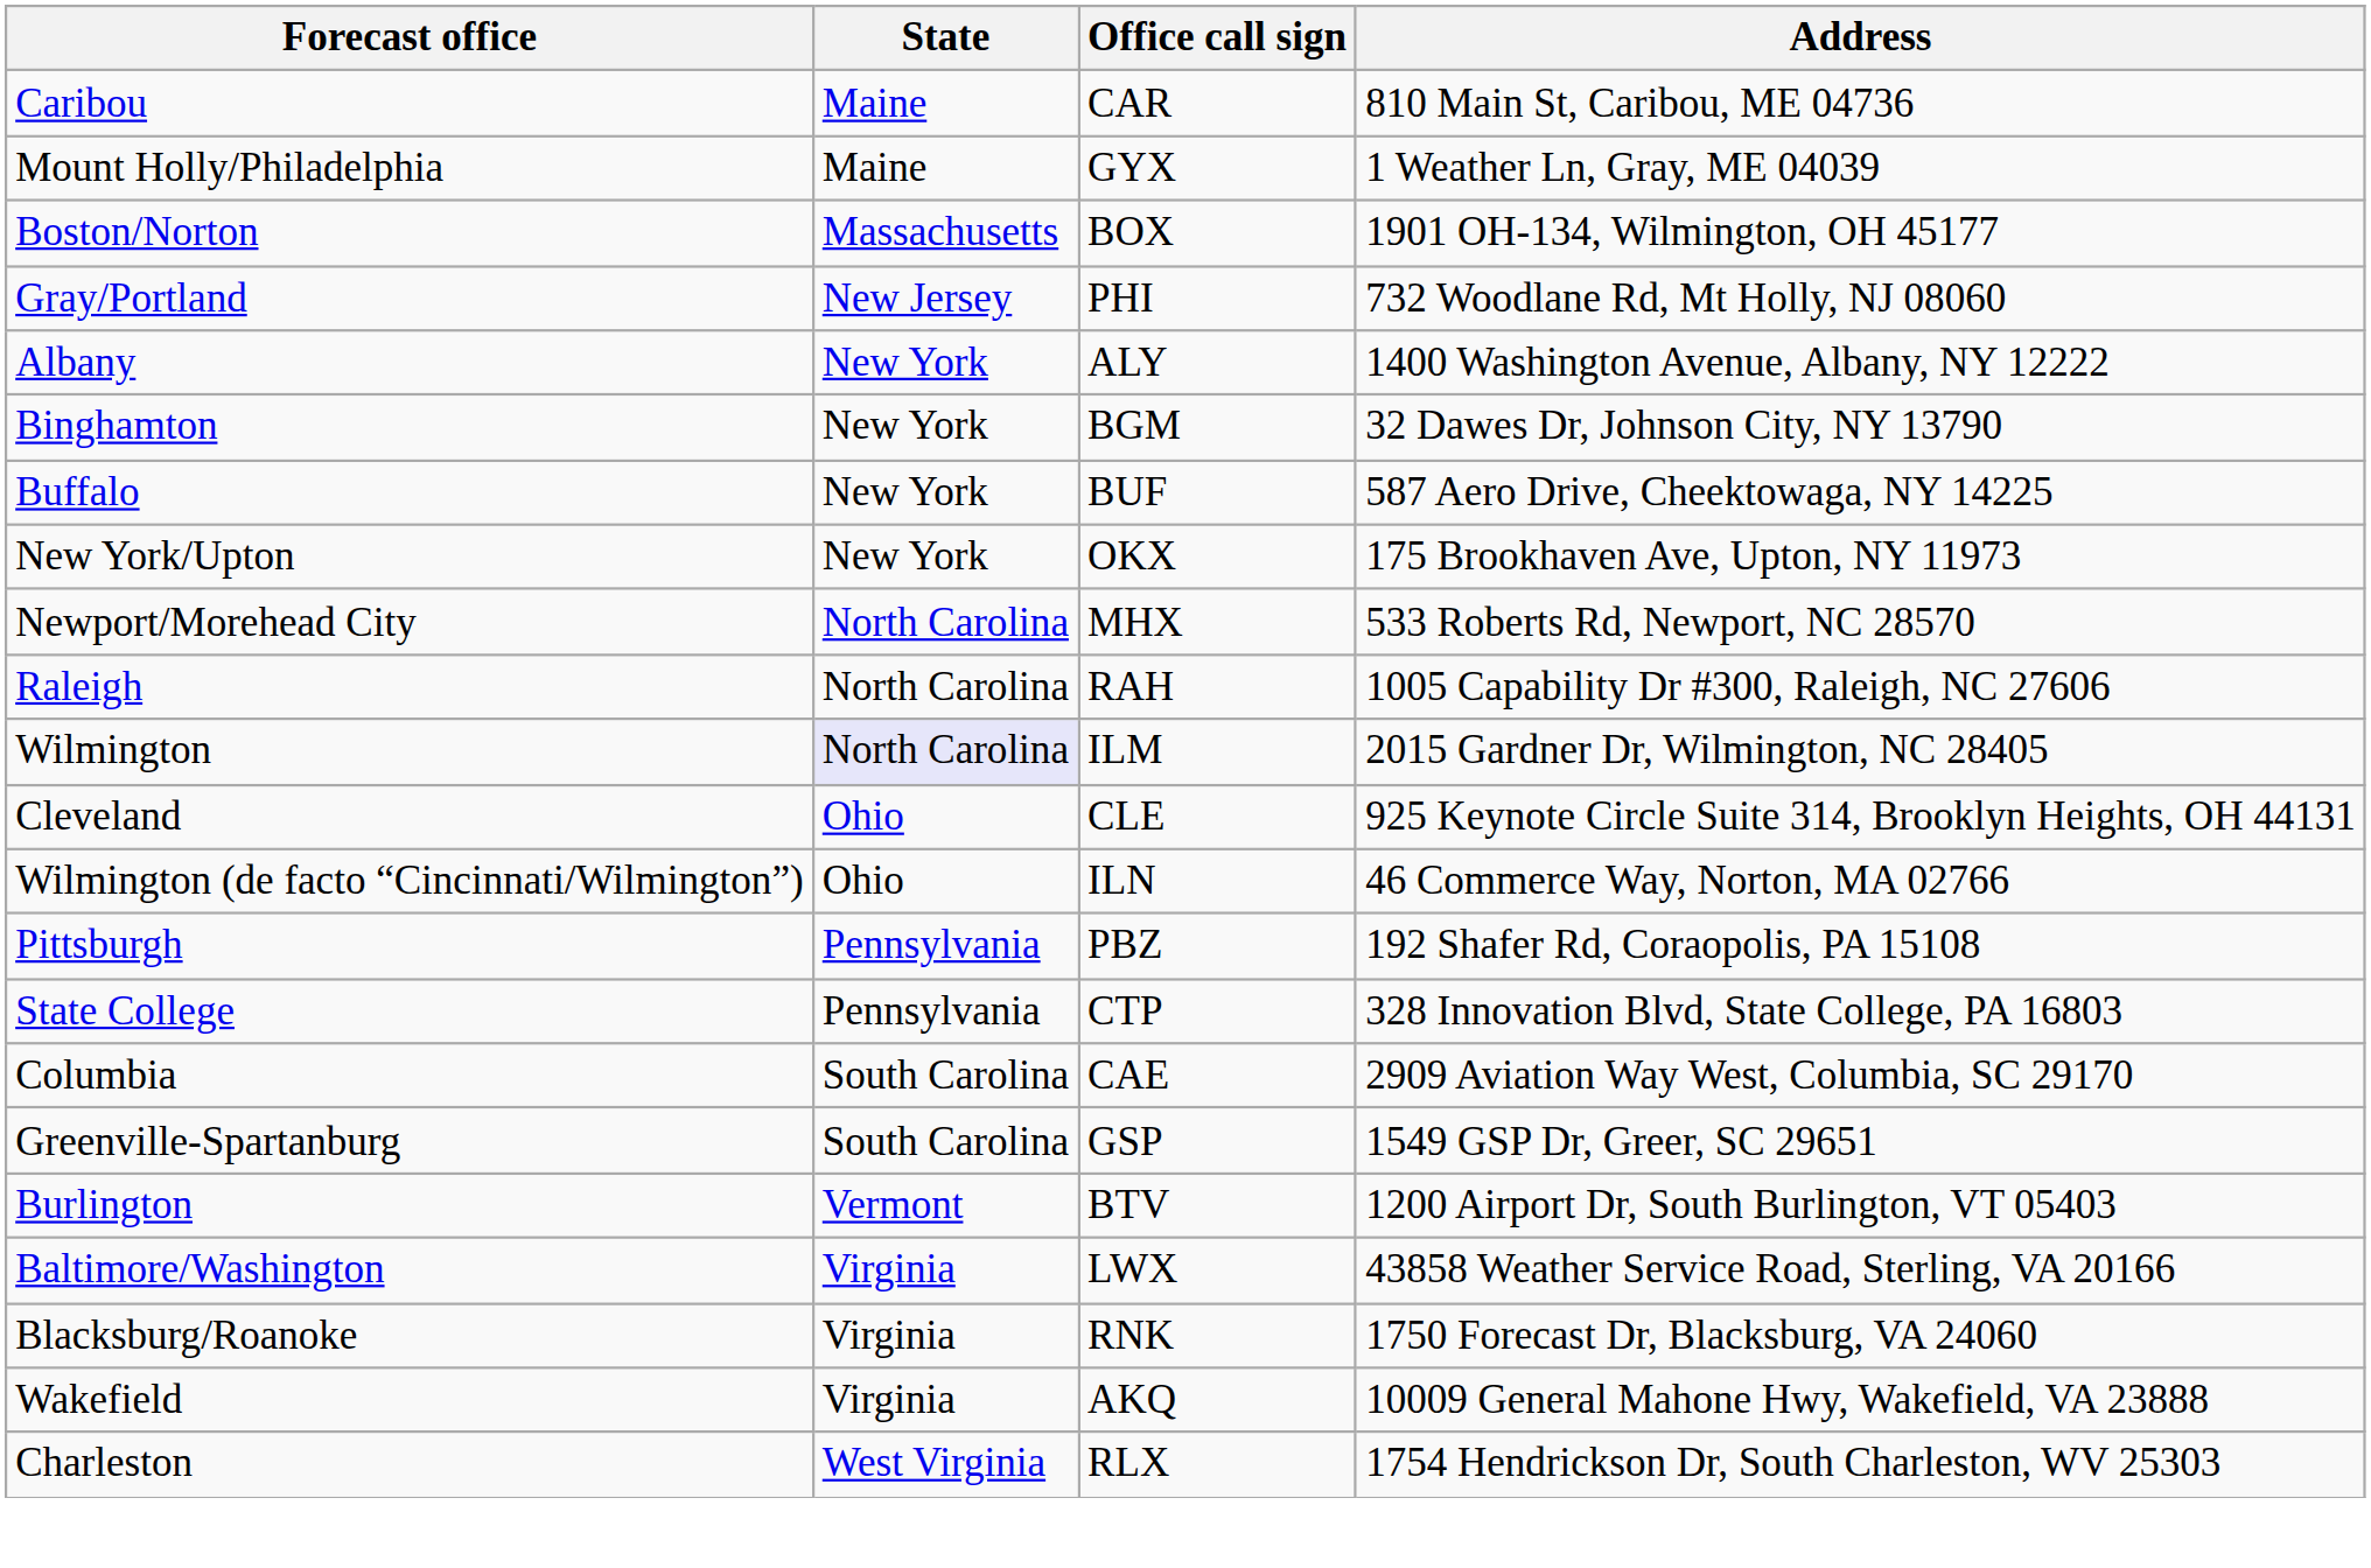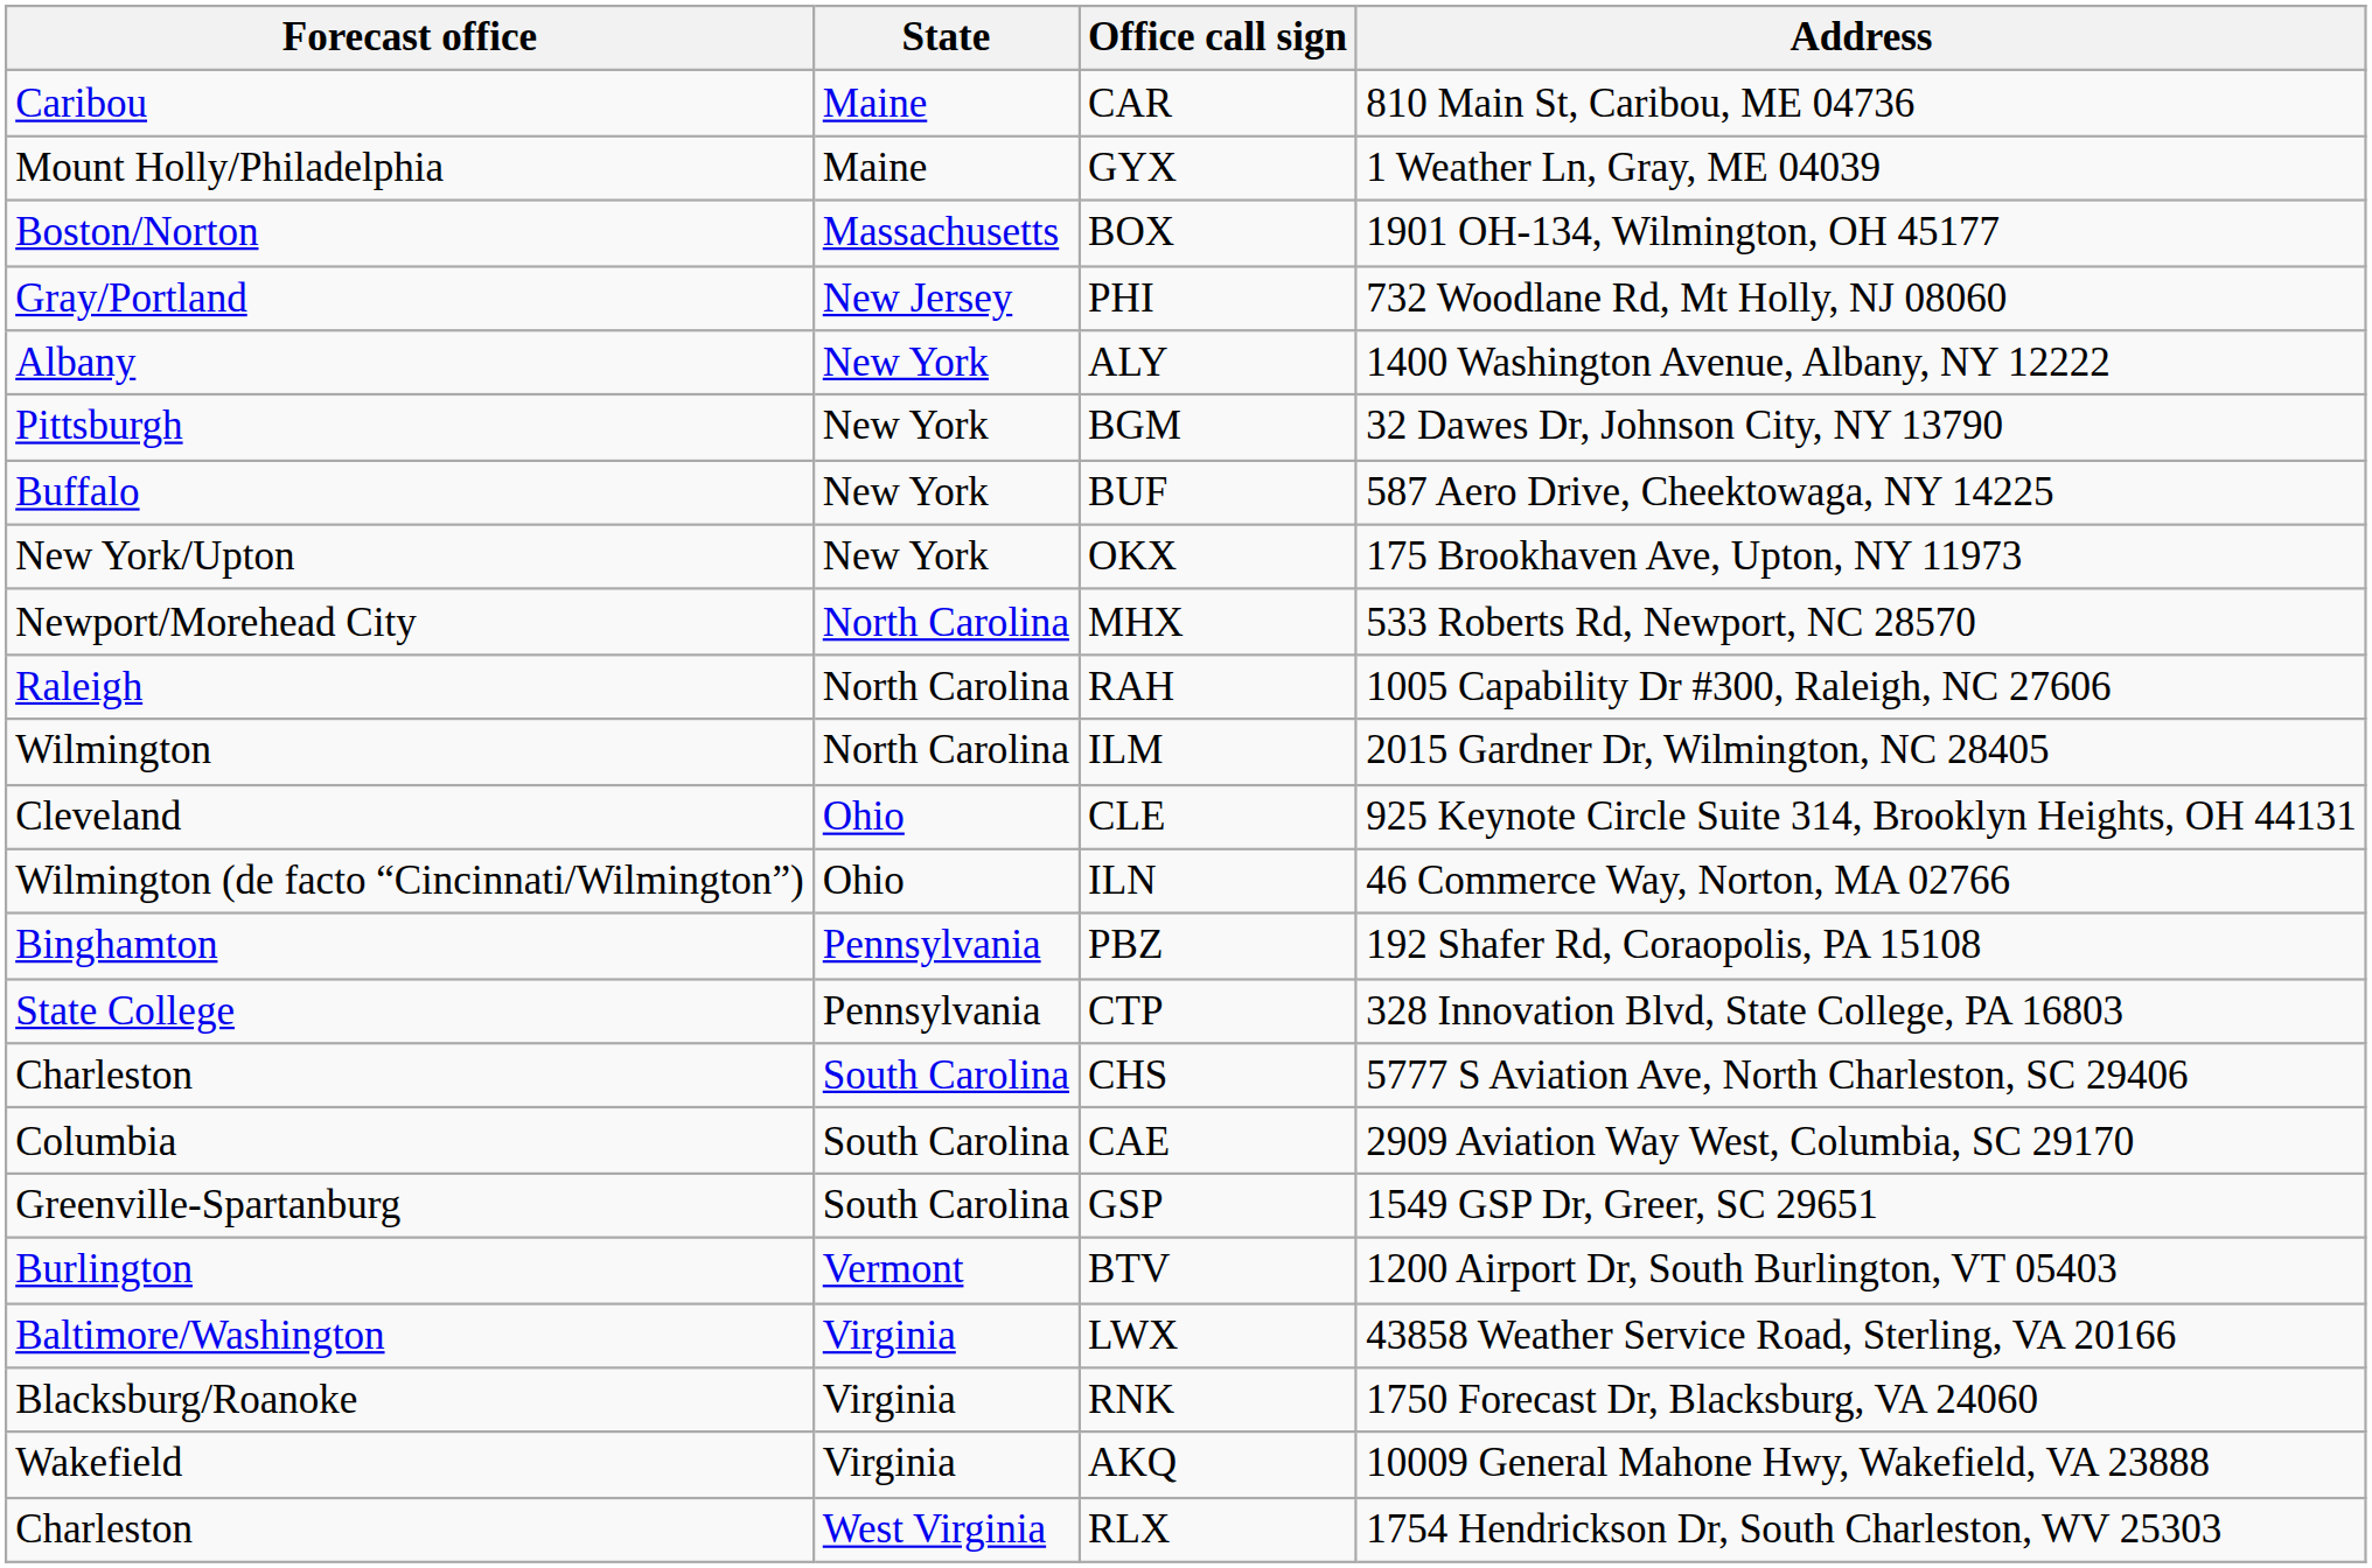BGM | Forecast office: Binghamton -> Pittsburgh
ILM | State: lavender background -> no background
PBZ | Forecast office: Pittsburgh -> Binghamton
+ row: Charleston | South Carolina | CHS | 5777 S Aviation Ave, North Charleston, SC 29406
